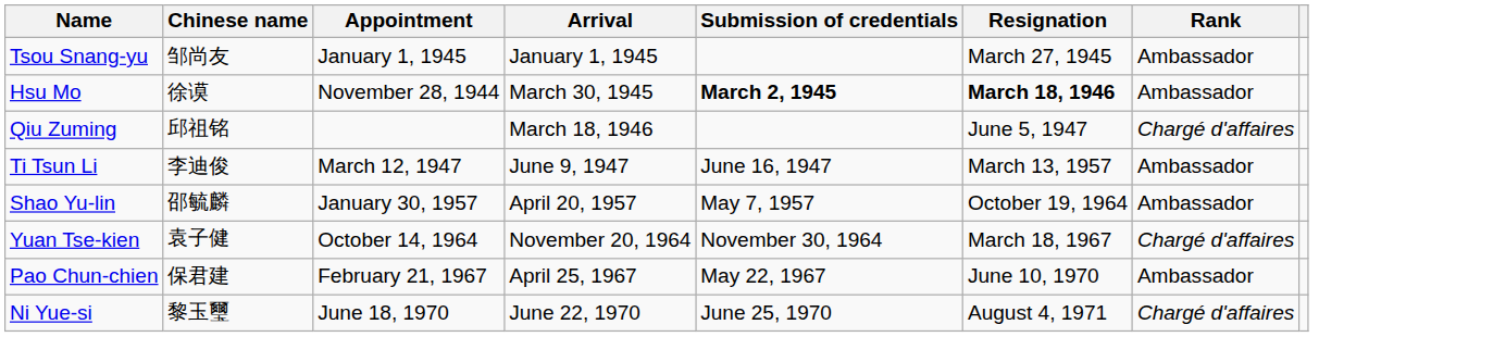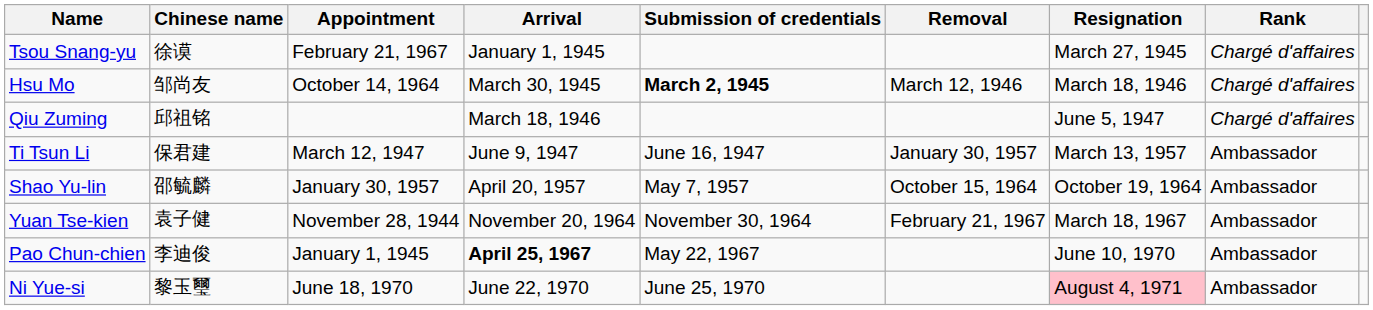+ column: Removal | March 12, 1946 | January 30, 1957 | October 15, 1964 | February 21, 1967
Tsou Snang-yu | Chinese name: 邹尚友 -> 徐谟
Tsou Snang-yu | Appointment: January 1, 1945 -> February 21, 1967
Tsou Snang-yu | Rank: Ambassador -> Chargé d'affaires
Hsu Mo | Chinese name: 徐谟 -> 邹尚友
Hsu Mo | Appointment: November 28, 1944 -> October 14, 1964
Hsu Mo | Resignation: bold -> normal
Hsu Mo | Rank: Ambassador -> Chargé d'affaires
Ti Tsun Li | Chinese name: 李迪俊 -> 保君建
Yuan Tse-kien | Appointment: October 14, 1964 -> November 28, 1944
Yuan Tse-kien | Rank: Chargé d'affaires -> Ambassador
Pao Chun-chien | Chinese name: 保君建 -> 李迪俊
Pao Chun-chien | Appointment: February 21, 1967 -> January 1, 1945
Pao Chun-chien | Arrival: normal -> bold
Ni Yue-si | Resignation: no background -> pink background
Ni Yue-si | Rank: Chargé d'affaires -> Ambassador
